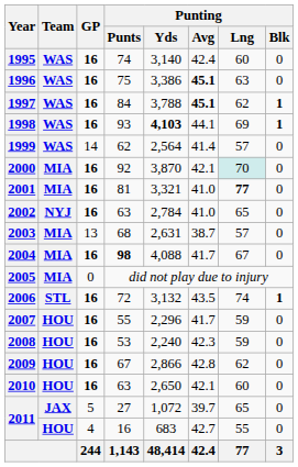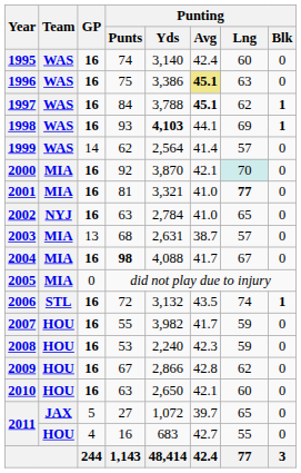1996 | Punting / Avg: no background -> khaki background
2007 | Punting / Yds: 2,296 -> 3,982
